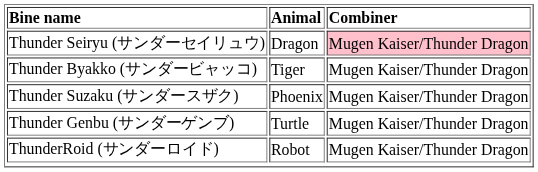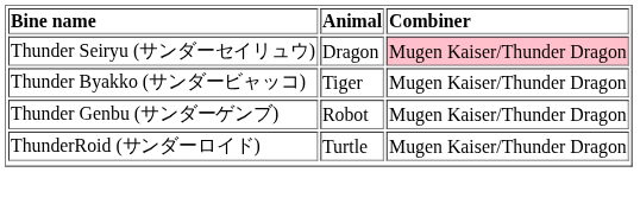- row: Thunder Suzaku (サンダースザク) | Phoenix | Mugen Kaiser/Thunder Dragon
Thunder Genbu (サンダーゲンブ) | Animal: Turtle -> Robot
ThunderRoid (サンダーロイド) | Animal: Robot -> Turtle
